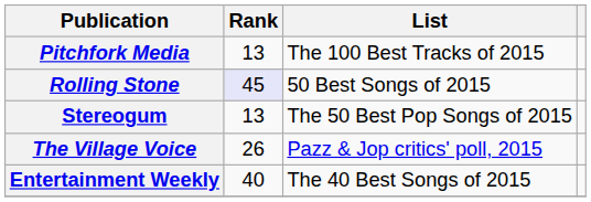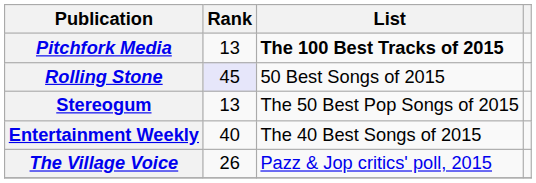Pitchfork Media | List: normal -> bold
rows swapped: The Village Voice <-> Entertainment Weekly
